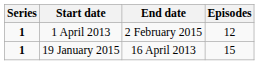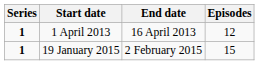1 April 2013 | End date: 2 February 2015 -> 16 April 2013
19 January 2015 | End date: 16 April 2013 -> 2 February 2015
